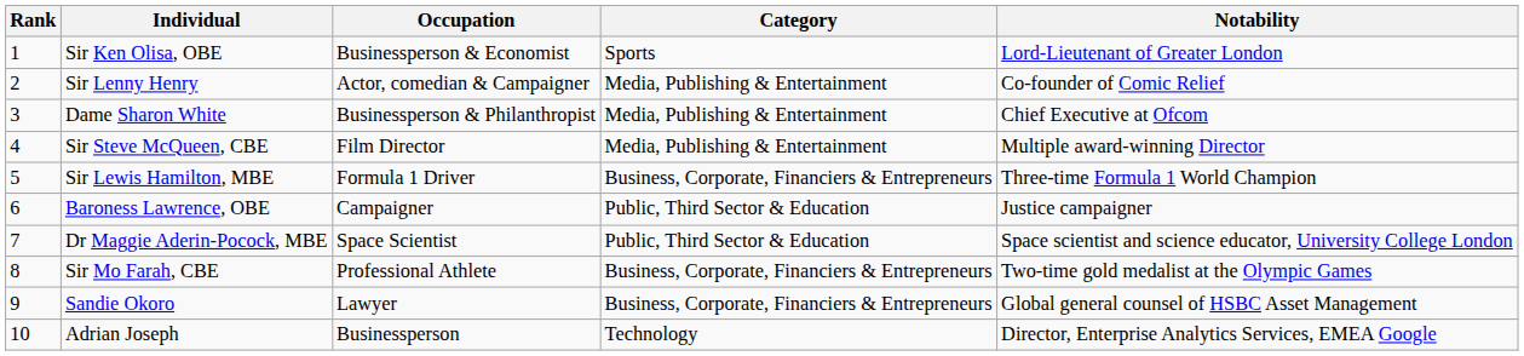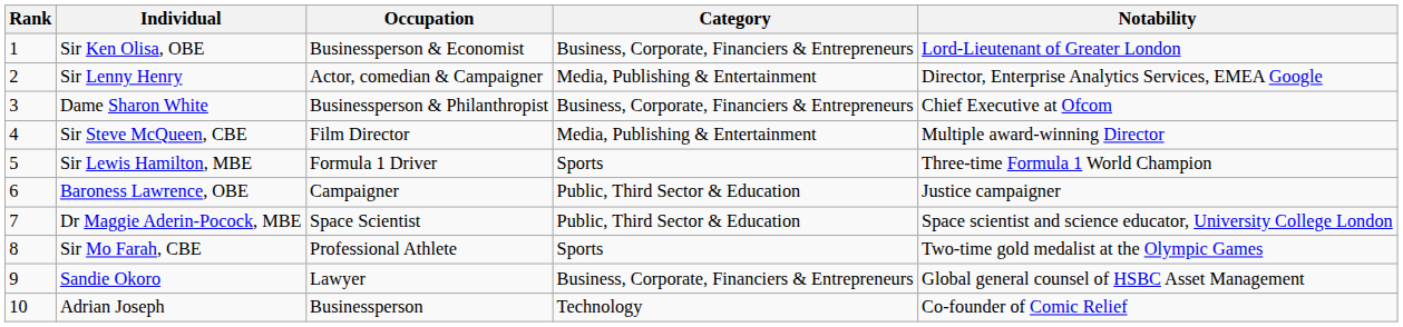Sir Ken Olisa, OBE | Category: Sports -> Business, Corporate, Financiers & Entrepreneurs
Sir Lenny Henry | Notability: Co-founder of Comic Relief -> Director, Enterprise Analytics Services, EMEA Google
Dame Sharon White | Category: Media, Publishing & Entertainment -> Business, Corporate, Financiers & Entrepreneurs
Sir Lewis Hamilton, MBE | Category: Business, Corporate, Financiers & Entrepreneurs -> Sports
Sir Mo Farah, CBE | Category: Business, Corporate, Financiers & Entrepreneurs -> Sports
Adrian Joseph | Notability: Director, Enterprise Analytics Services, EMEA Google -> Co-founder of Comic Relief
